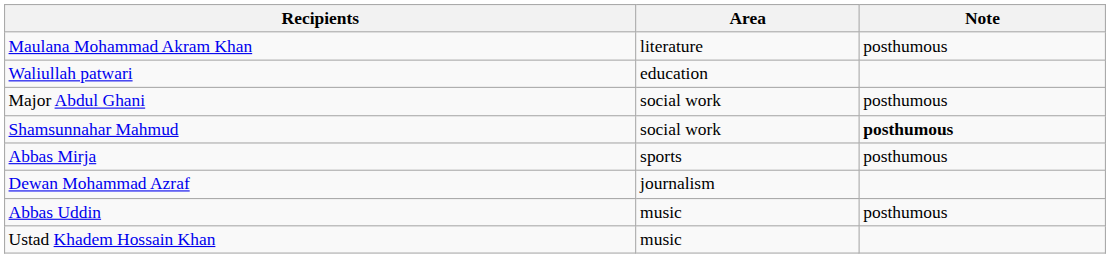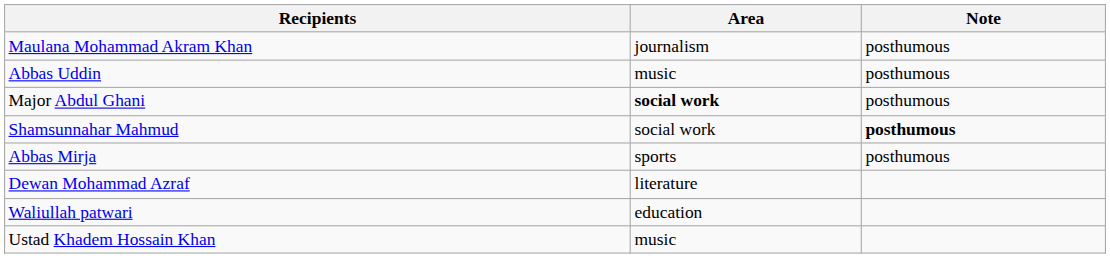Maulana Mohammad Akram Khan | Area: literature -> journalism
rows swapped: Abbas Uddin <-> Waliullah patwari
Major Abdul Ghani | Area: normal -> bold
Dewan Mohammad Azraf | Area: journalism -> literature
